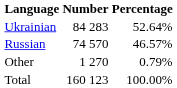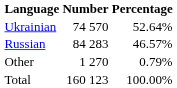Ukrainian | Number: 84 283 -> 74 570
Russian | Number: 74 570 -> 84 283
